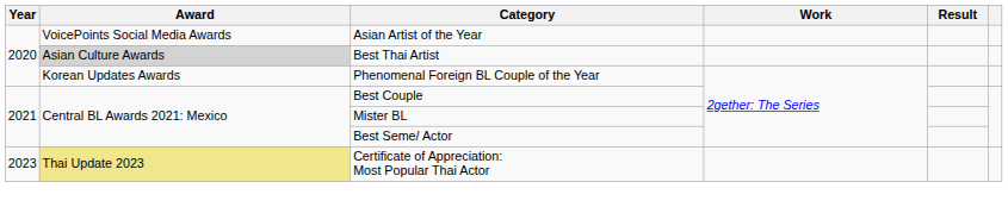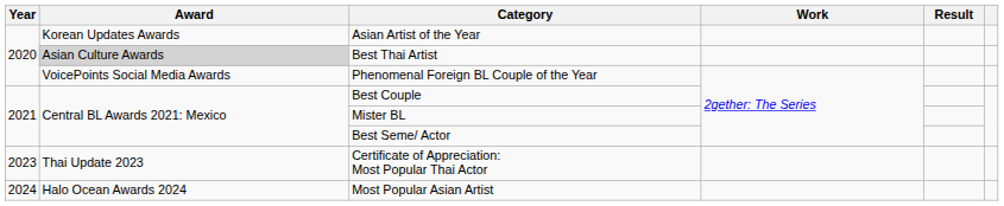Asian Artist of the Year | Award: VoicePoints Social Media Awards -> Korean Updates Awards
Phenomenal Foreign BL Couple of the Year | Award: Korean Updates Awards -> VoicePoints Social Media Awards
Certificate of Appreciation: Most Popular Thai Actor | Award: khaki background -> no background
+ row: 2024 | Halo Ocean Awards 2024 | Most Popular Asian Artist
